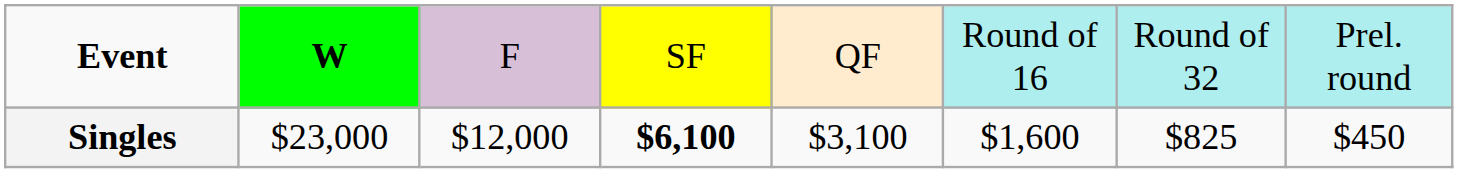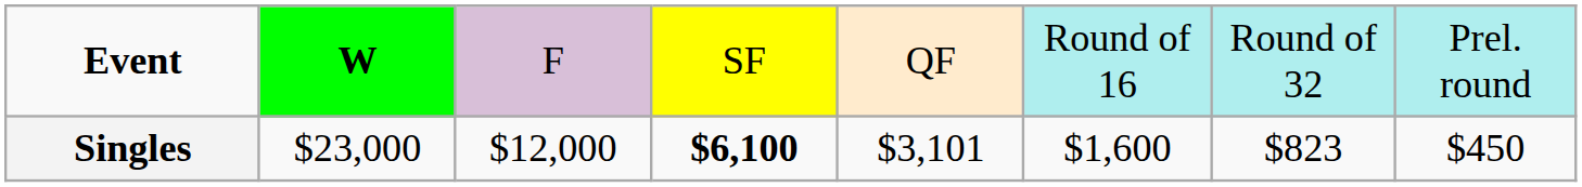Singles | column 5: $3,100 -> $3,101
Singles | column 7: $825 -> $823
